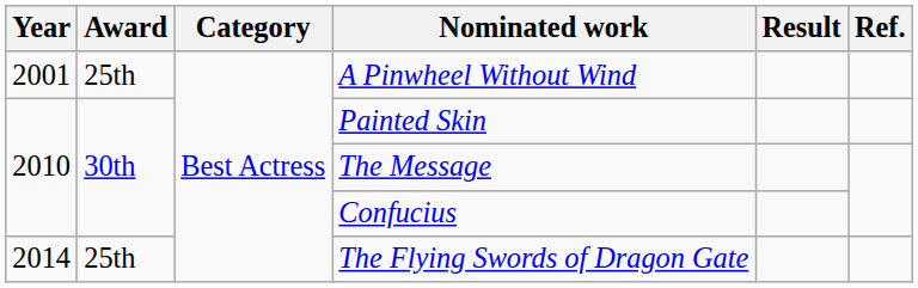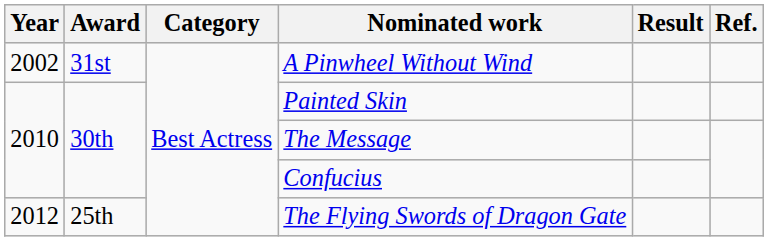A Pinwheel Without Wind | Year: 2001 -> 2002
A Pinwheel Without Wind | Award: 25th -> 31st
The Flying Swords of Dragon Gate | Year: 2014 -> 2012
